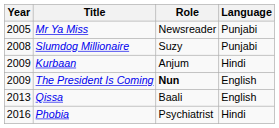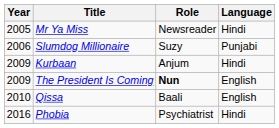Mr Ya Miss | Language: Punjabi -> Hindi
Slumdog Millionaire | Year: 2008 -> 2006
Qissa | Year: 2013 -> 2010
